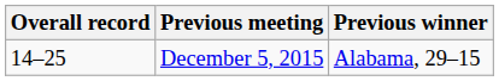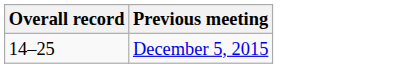- column: Previous winner | Alabama, 29–15
